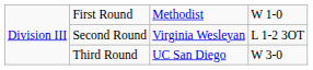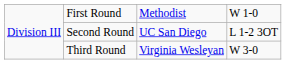Second Round | column 3: Virginia Wesleyan -> UC San Diego
Third Round | column 3: UC San Diego -> Virginia Wesleyan
